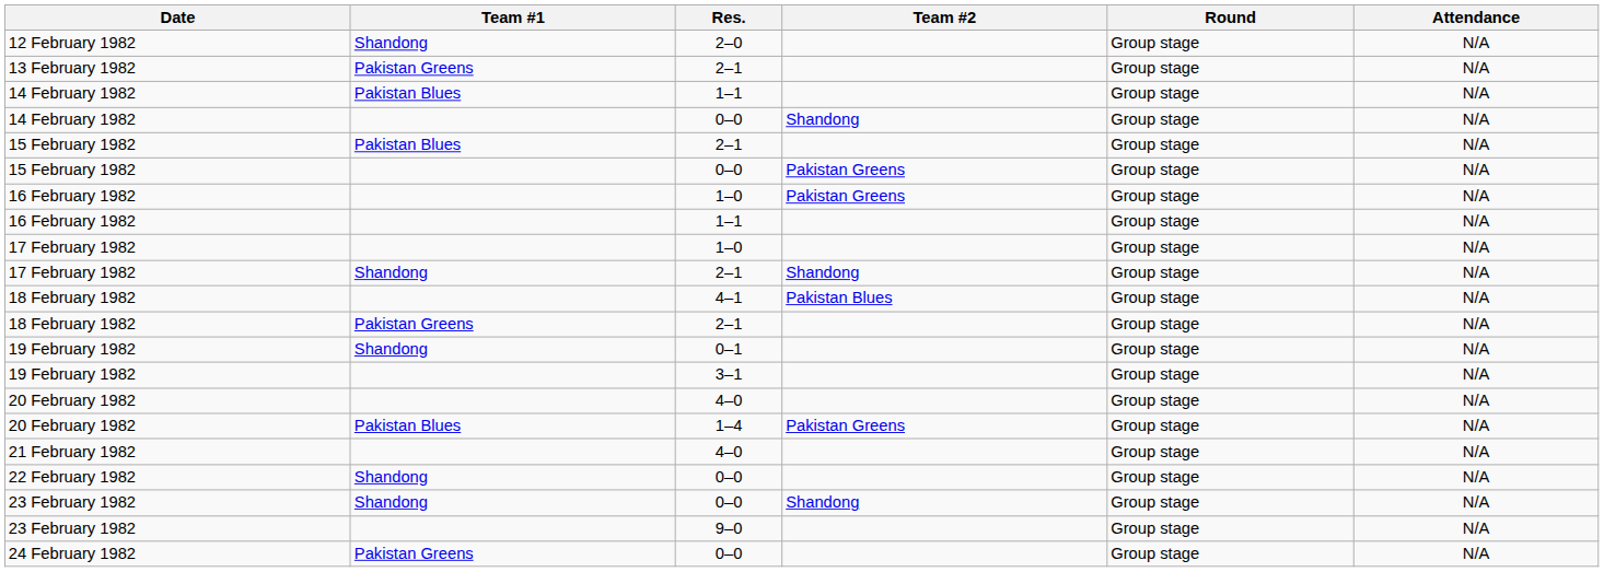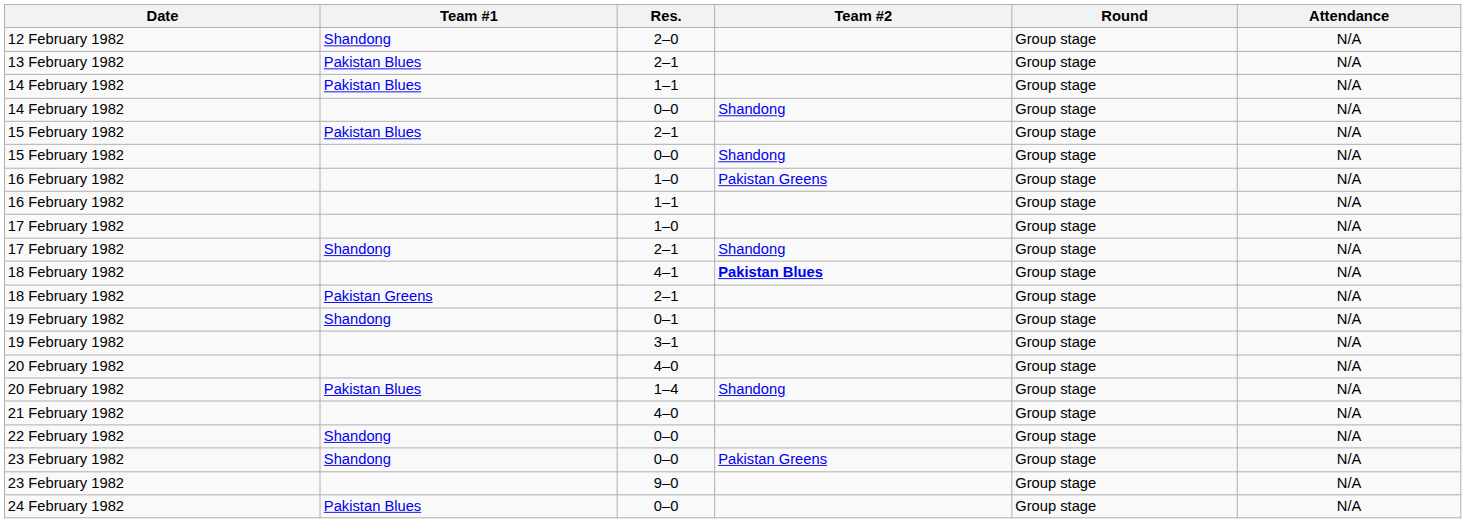13 February 1982 | Team #1: Pakistan Greens -> Pakistan Blues
15 February 1982 / 0–0 | Team #2: Pakistan Greens -> Shandong
18 February 1982 / 4–1 | Team #2: normal -> bold
20 February 1982 / 1–4 | Team #2: Pakistan Greens -> Shandong
23 February 1982 / 0–0 | Team #2: Shandong -> Pakistan Greens
24 February 1982 | Team #1: Pakistan Greens -> Pakistan Blues
